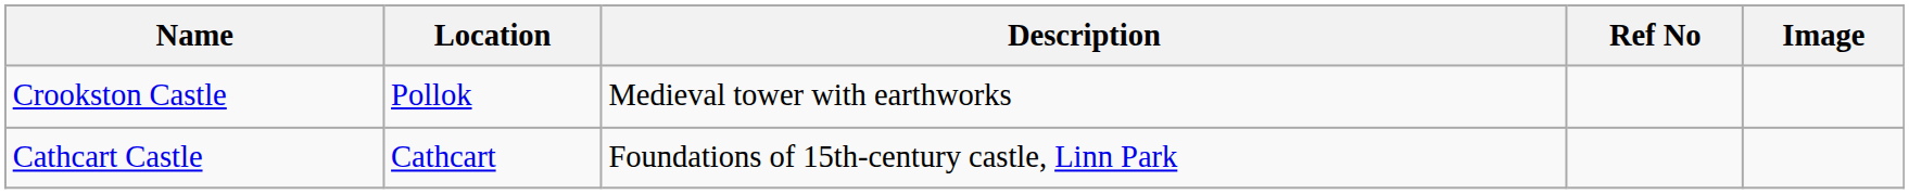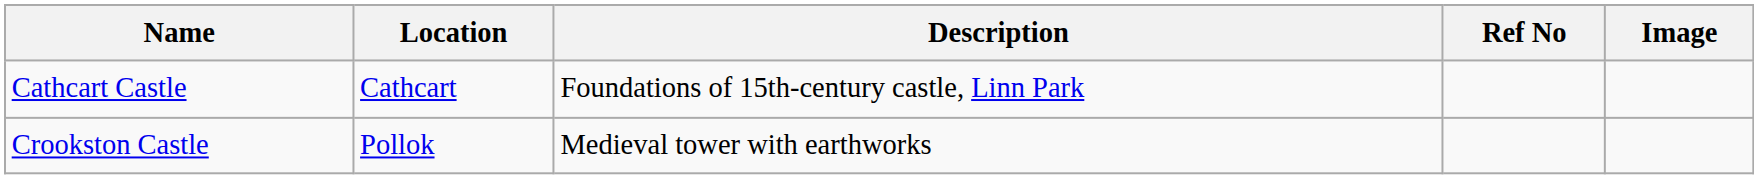rows swapped: Cathcart Castle <-> Crookston Castle
